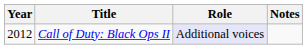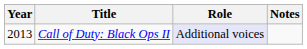Call of Duty: Black Ops II | Year: 2012 -> 2013
